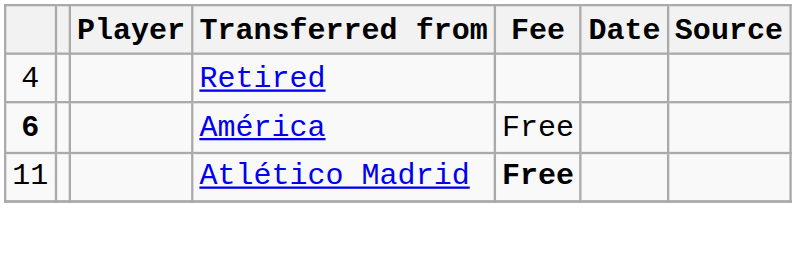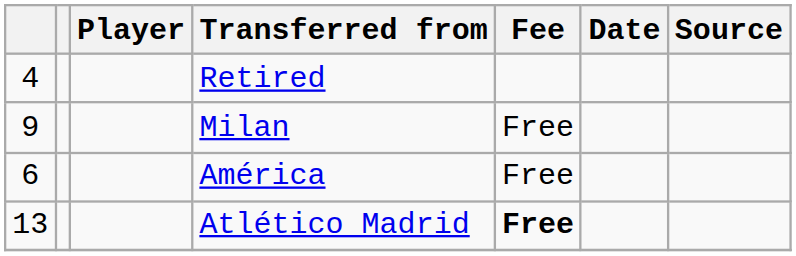+ row: 9 | Milan | Free
América | column 1: bold -> normal
Atlético Madrid | column 1: 11 -> 13
